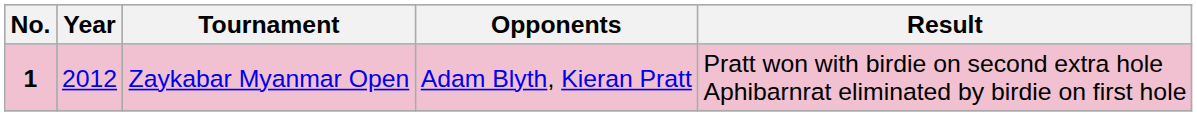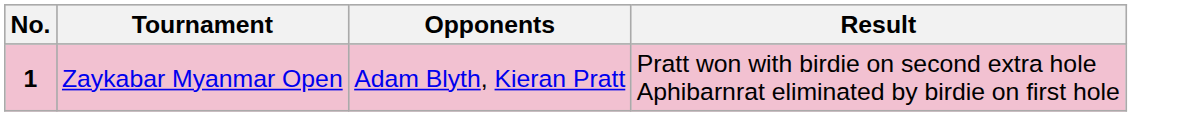- column: Year | 2012
